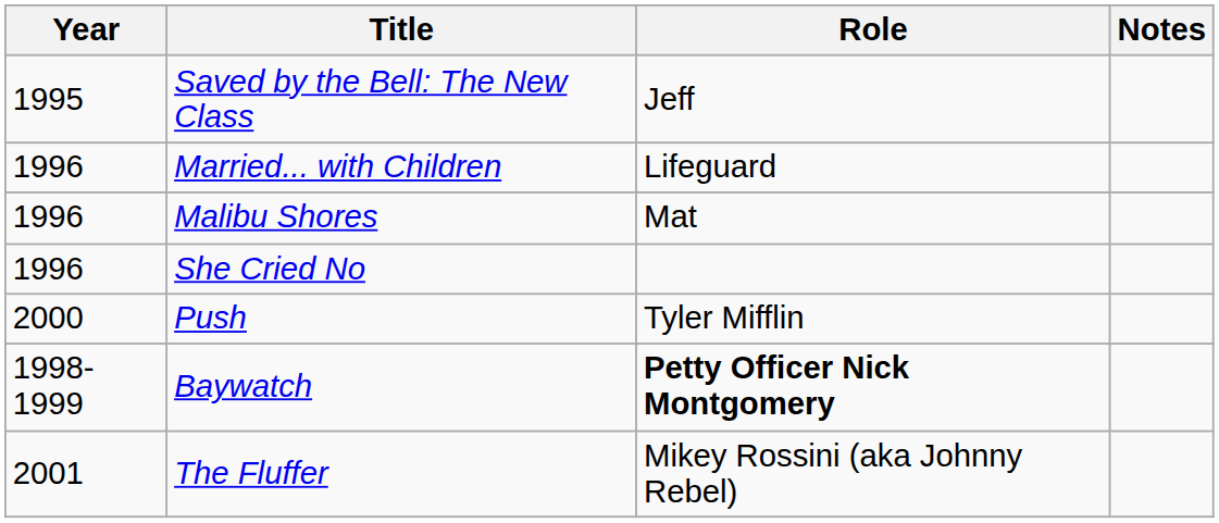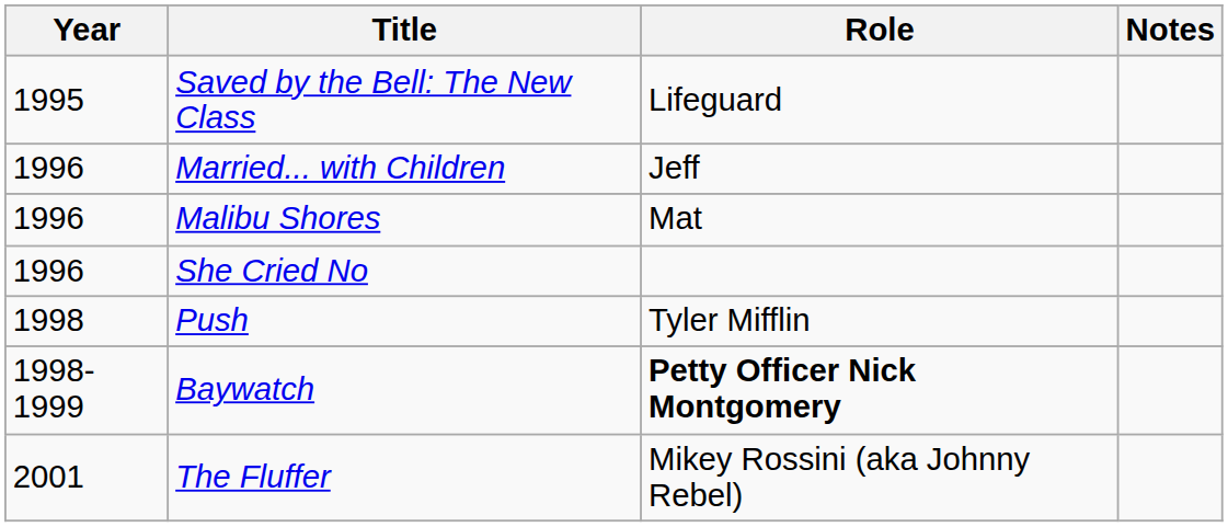Saved by the Bell: The New Class | Role: Jeff -> Lifeguard
Married... with Children | Role: Lifeguard -> Jeff
Push | Year: 2000 -> 1998
